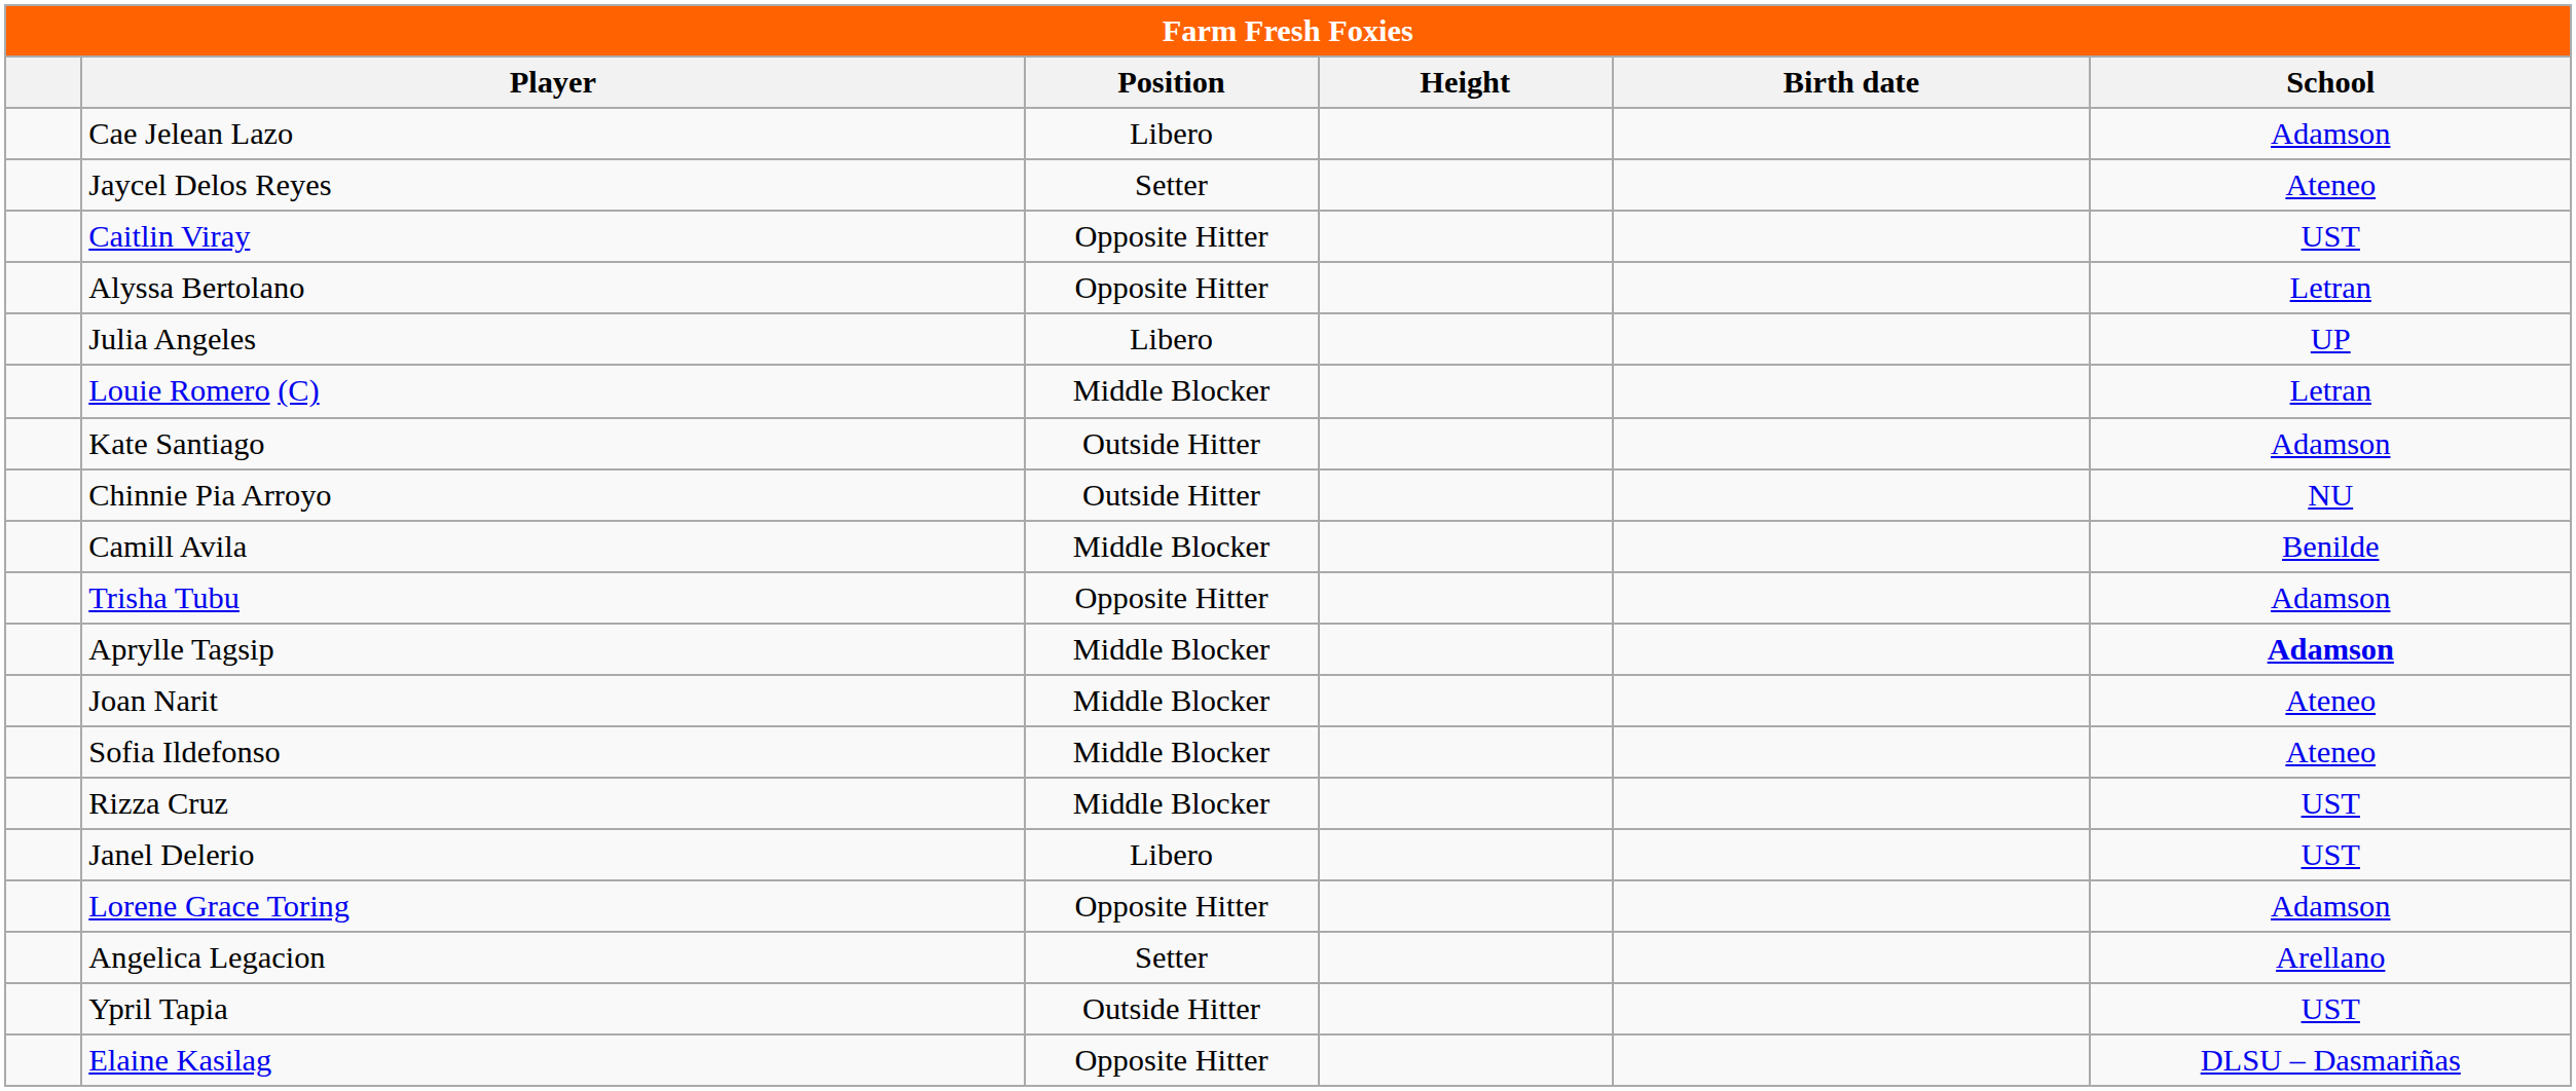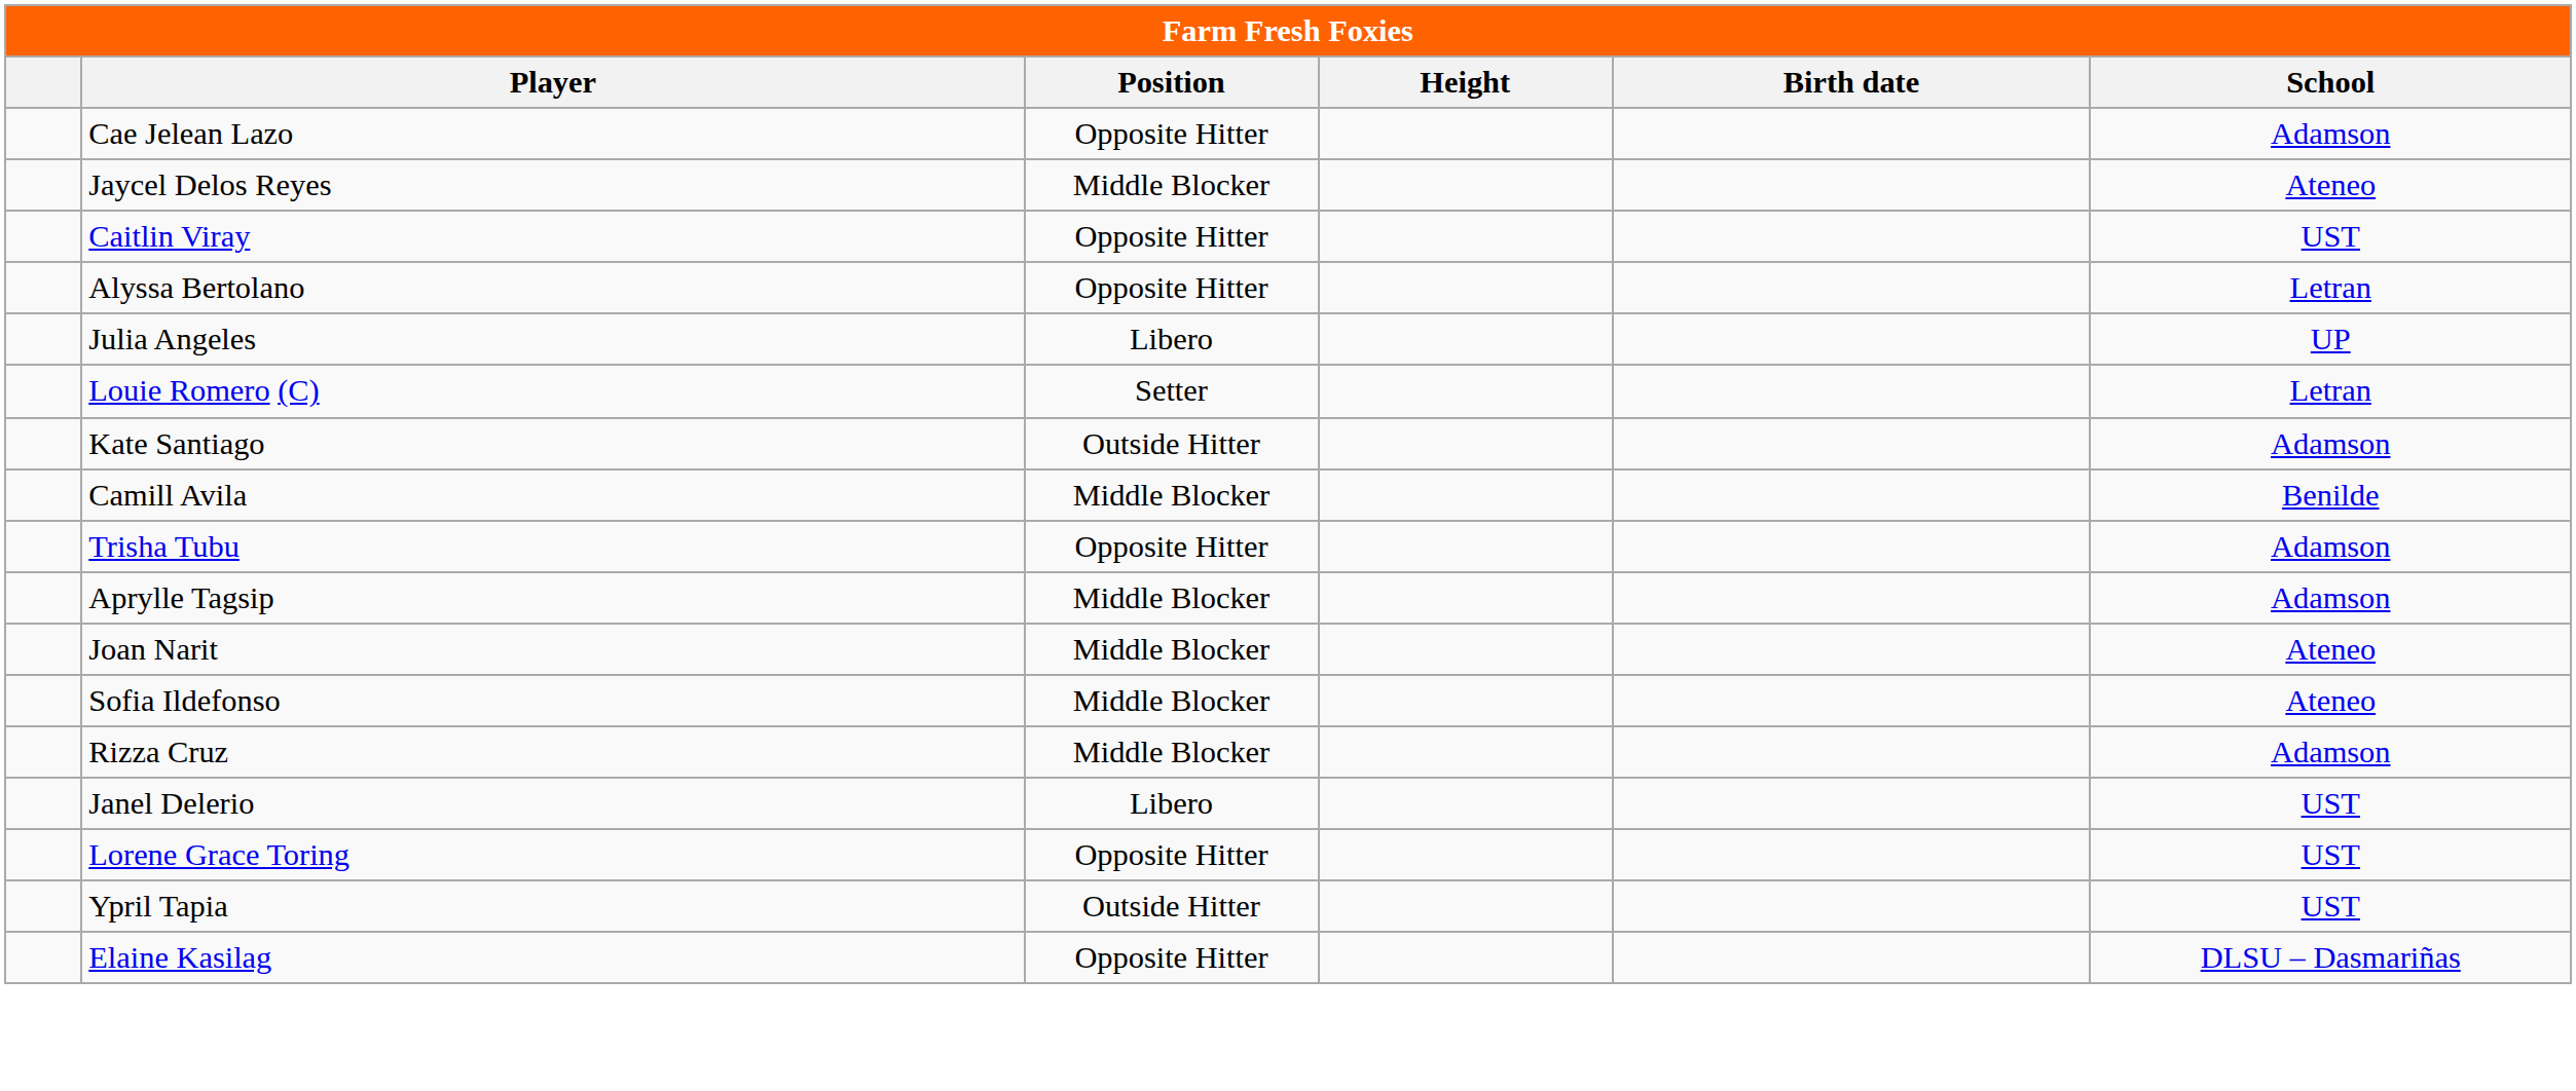Cae Jelean Lazo | Position: Libero -> Opposite Hitter
Jaycel Delos Reyes | Position: Setter -> Middle Blocker
Louie Romero (C) | Position: Middle Blocker -> Setter
- row: Chinnie Pia Arroyo | Outside Hitter | NU
Aprylle Tagsip | School: bold -> normal
Rizza Cruz | School: UST -> Adamson
Lorene Grace Toring | School: Adamson -> UST
- row: Angelica Legacion | Setter | Arellano
